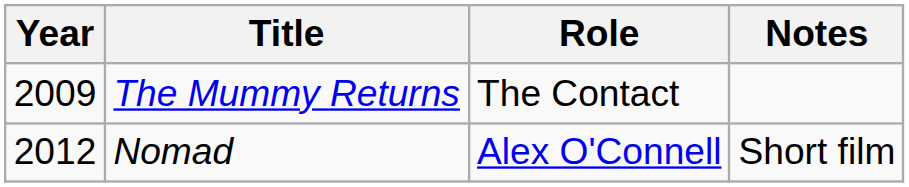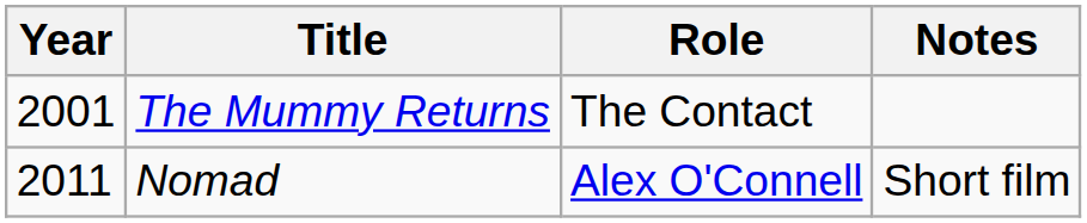The Mummy Returns | Year: 2009 -> 2001
Nomad | Year: 2012 -> 2011
